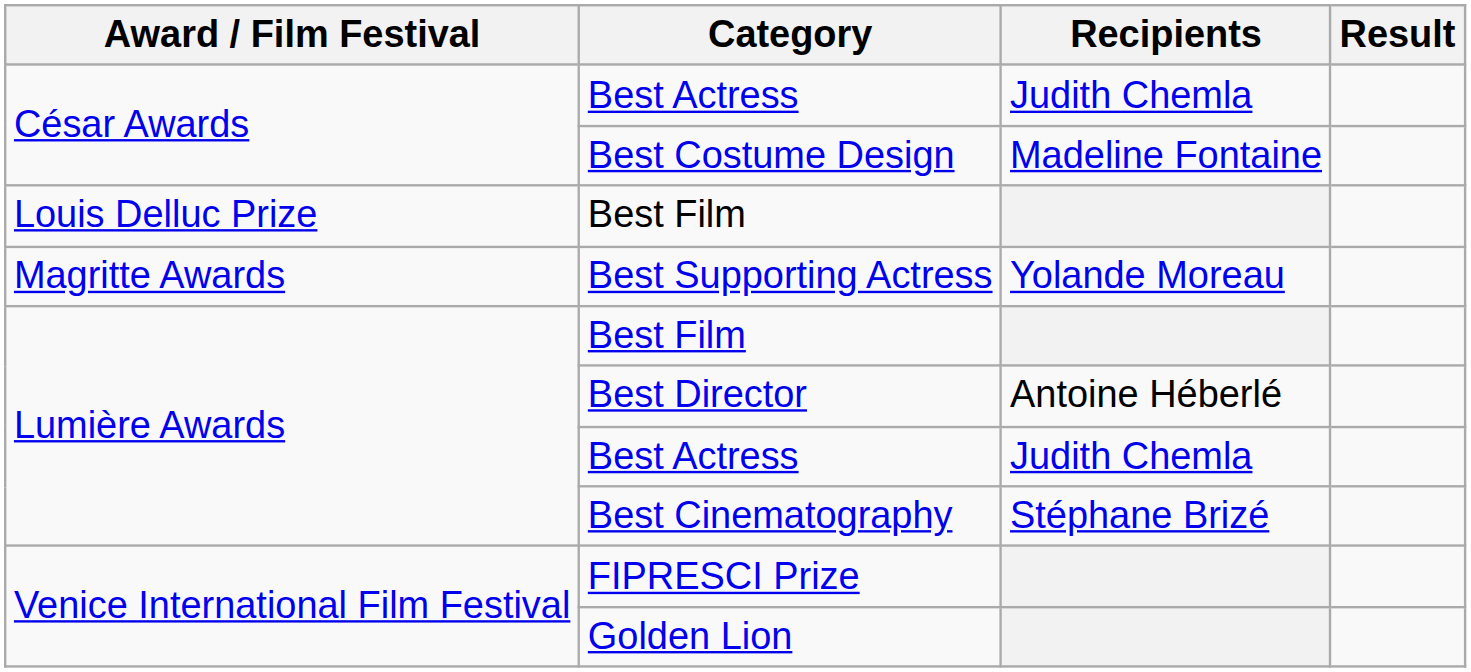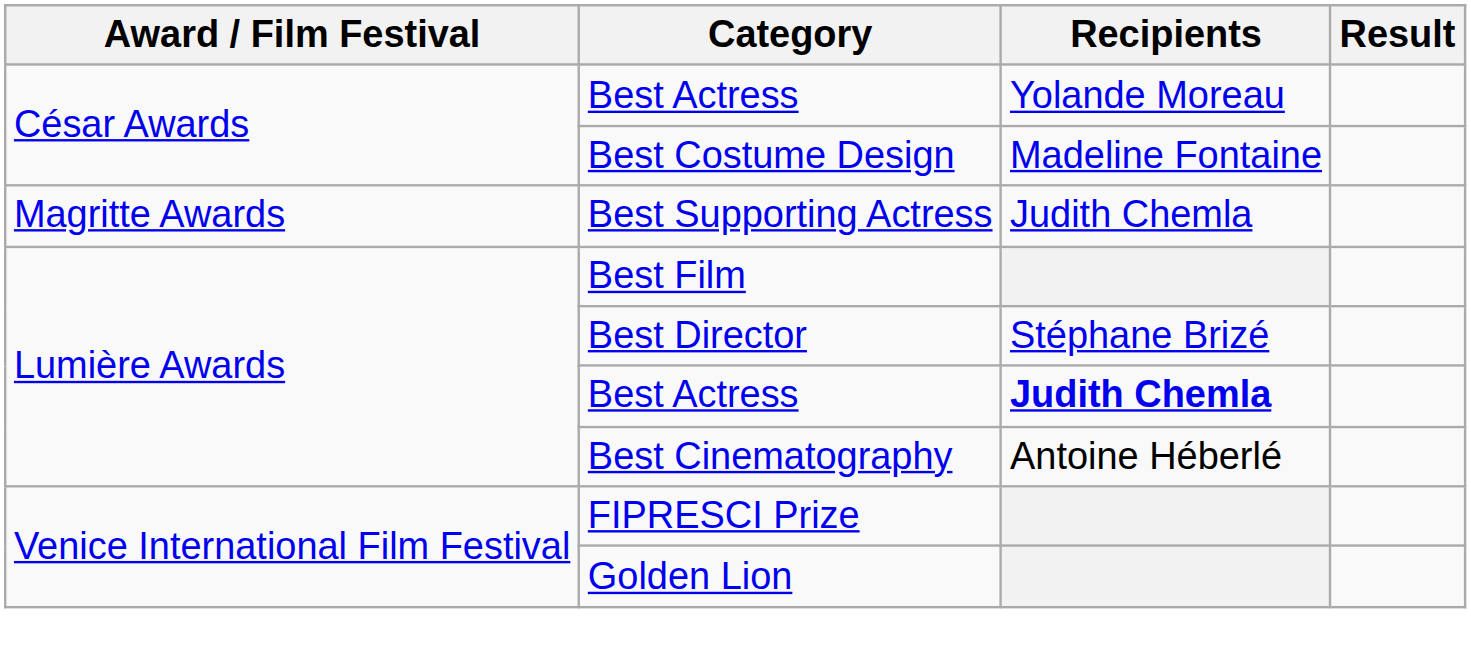César Awards / Best Actress | Recipients: Judith Chemla -> Yolande Moreau
- row: Louis Delluc Prize | Best Film
Best Supporting Actress | Recipients: Yolande Moreau -> Judith Chemla
Best Director | Recipients: Antoine Héberlé -> Stéphane Brizé
Lumière Awards / Best Actress | Recipients: normal -> bold
Best Cinematography | Recipients: Stéphane Brizé -> Antoine Héberlé
